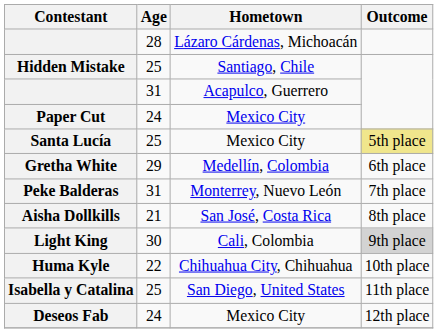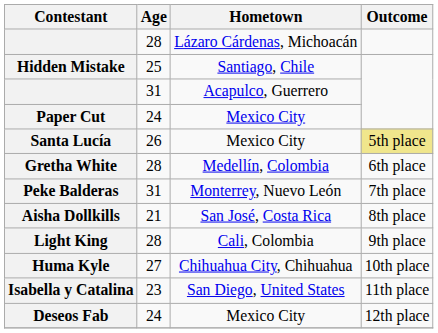Santa Lucía | Age: 25 -> 26
Gretha White | Age: 29 -> 28
Light King | Age: 30 -> 28
Light King | Outcome: lightgrey background -> no background
Huma Kyle | Age: 22 -> 27
Isabella y Catalina | Age: 25 -> 23
